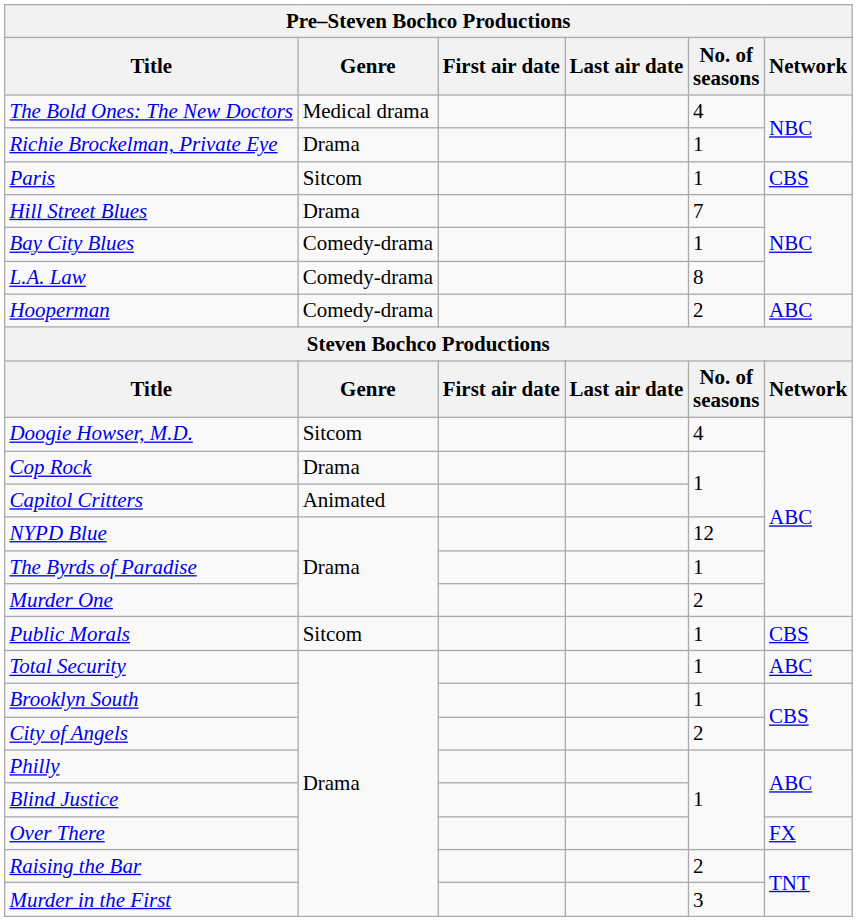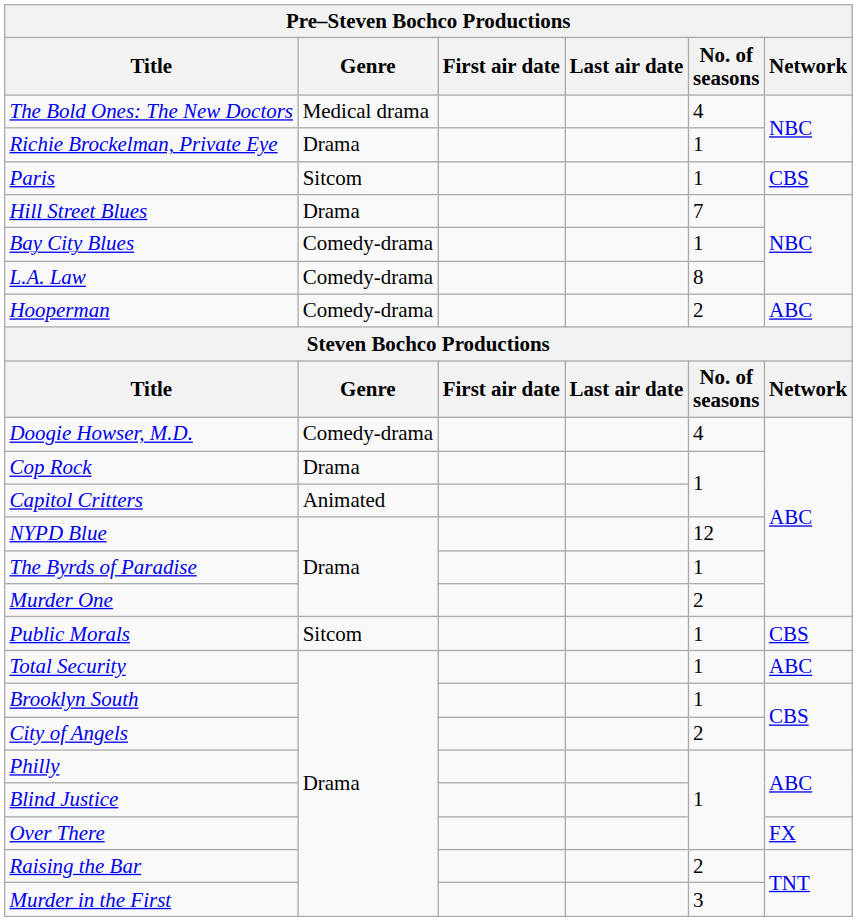Doogie Howser, M.D. | Genre: Sitcom -> Comedy-drama
